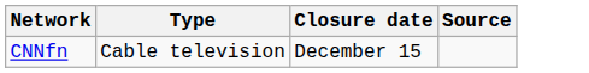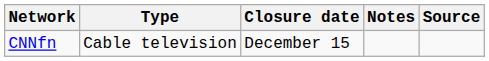+ column: Notes
